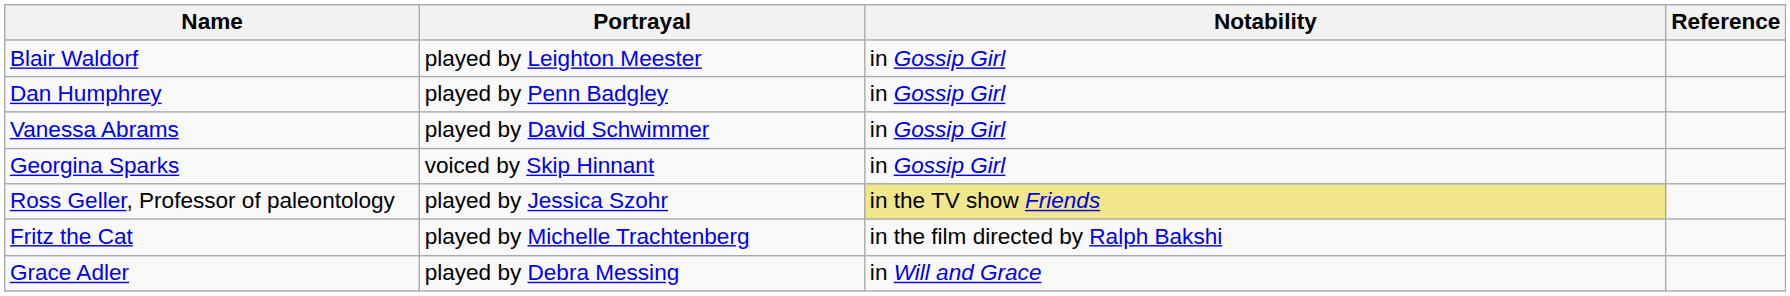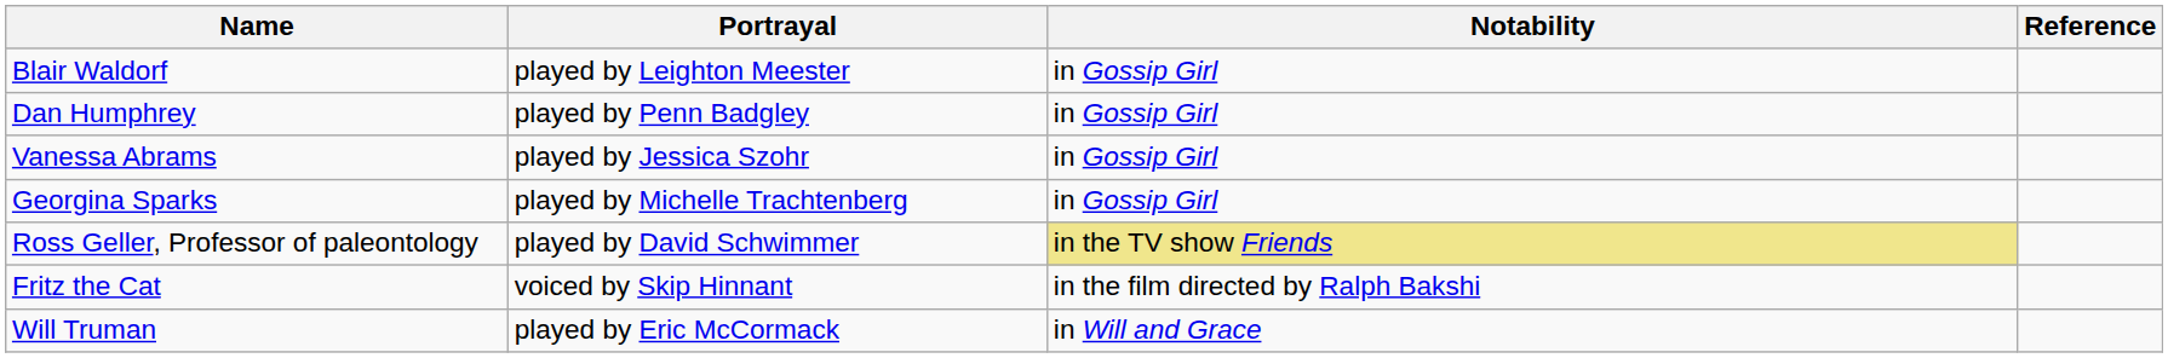Vanessa Abrams | Portrayal: played by David Schwimmer -> played by Jessica Szohr
Georgina Sparks | Portrayal: voiced by Skip Hinnant -> played by Michelle Trachtenberg
Ross Geller, Professor of paleontology | Portrayal: played by Jessica Szohr -> played by David Schwimmer
Fritz the Cat | Portrayal: played by Michelle Trachtenberg -> voiced by Skip Hinnant
+ row: Will Truman | played by Eric McCormack | in Will and Grace
- row: Grace Adler | played by Debra Messing | in Will and Grace
